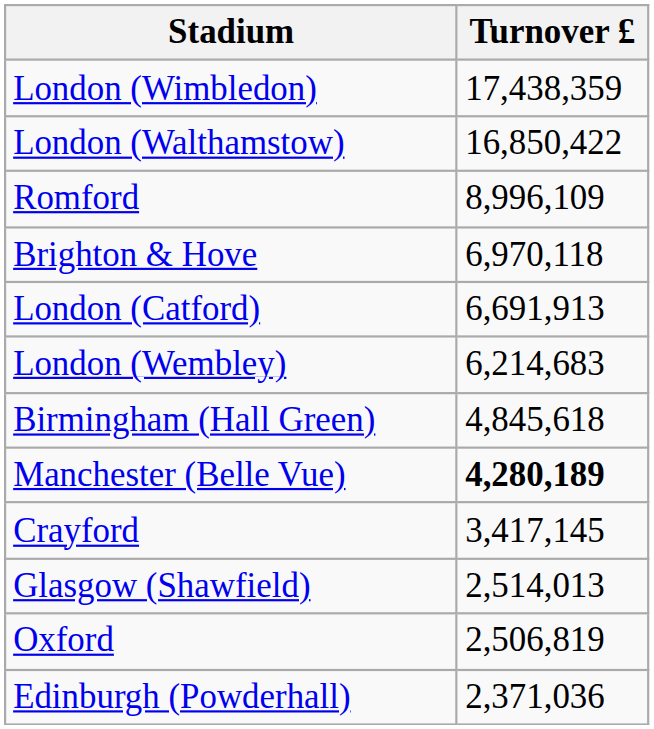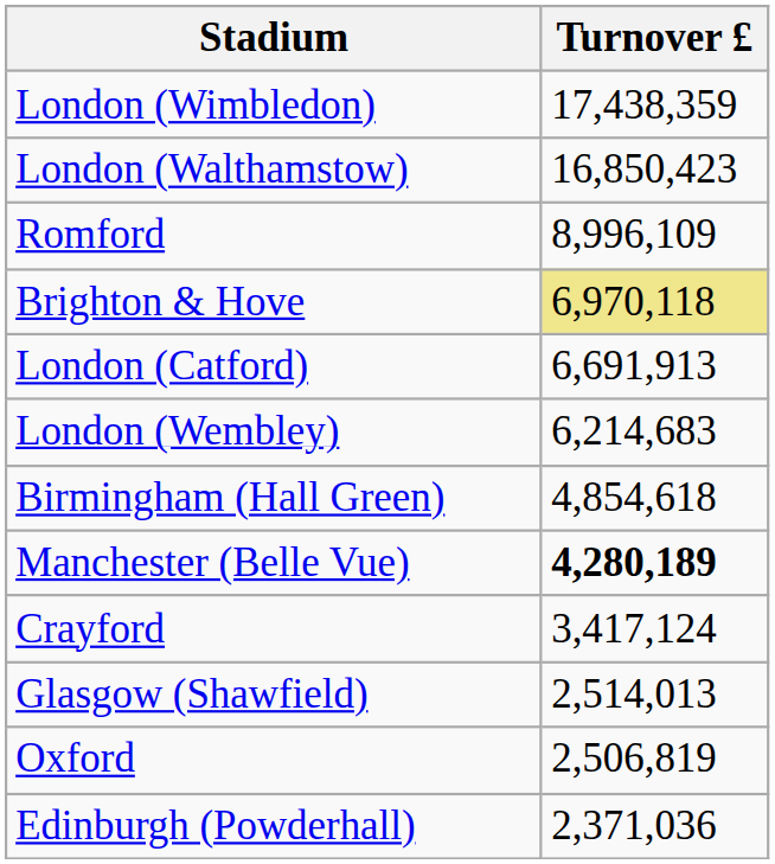London (Walthamstow) | Turnover £: 16,850,422 -> 16,850,423
Brighton & Hove | Turnover £: no background -> khaki background
Birmingham (Hall Green) | Turnover £: 4,845,618 -> 4,854,618
Crayford | Turnover £: 3,417,145 -> 3,417,124
